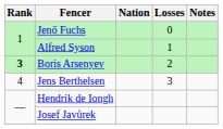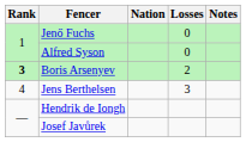Alfred Syson | Losses: 1 -> 0
